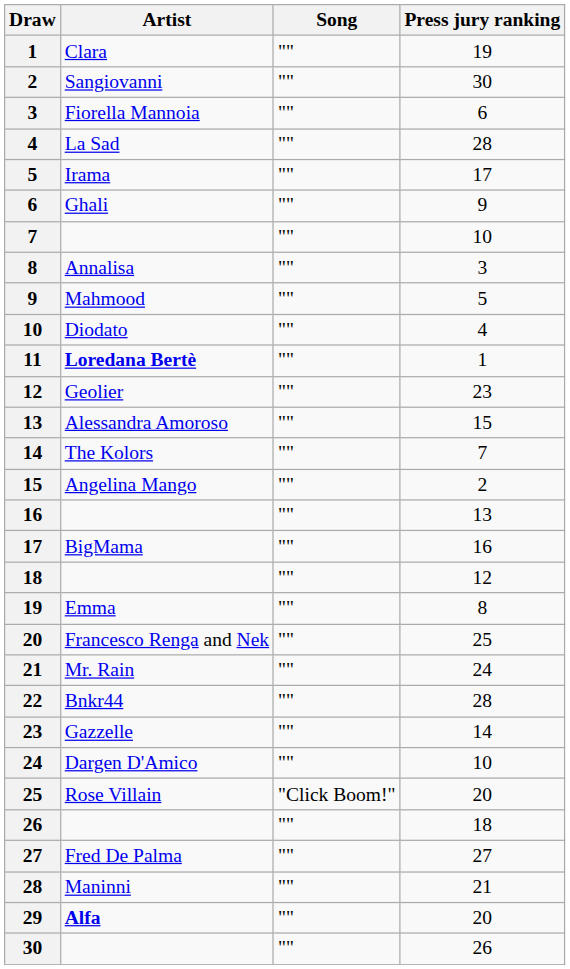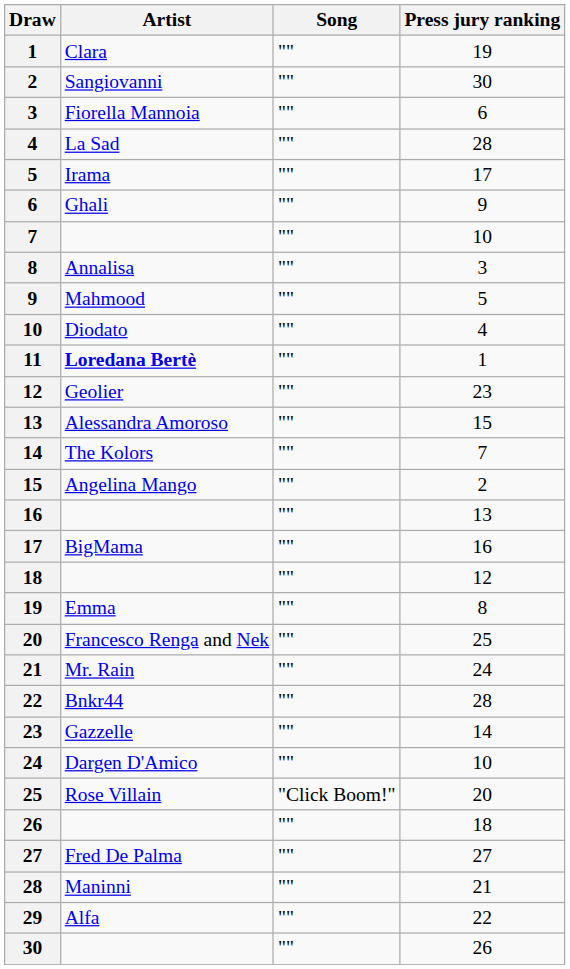29 | Artist: bold -> normal
29 | Press jury ranking: 20 -> 22
